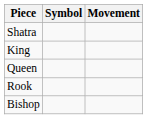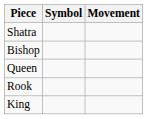rows swapped: King <-> Bishop
